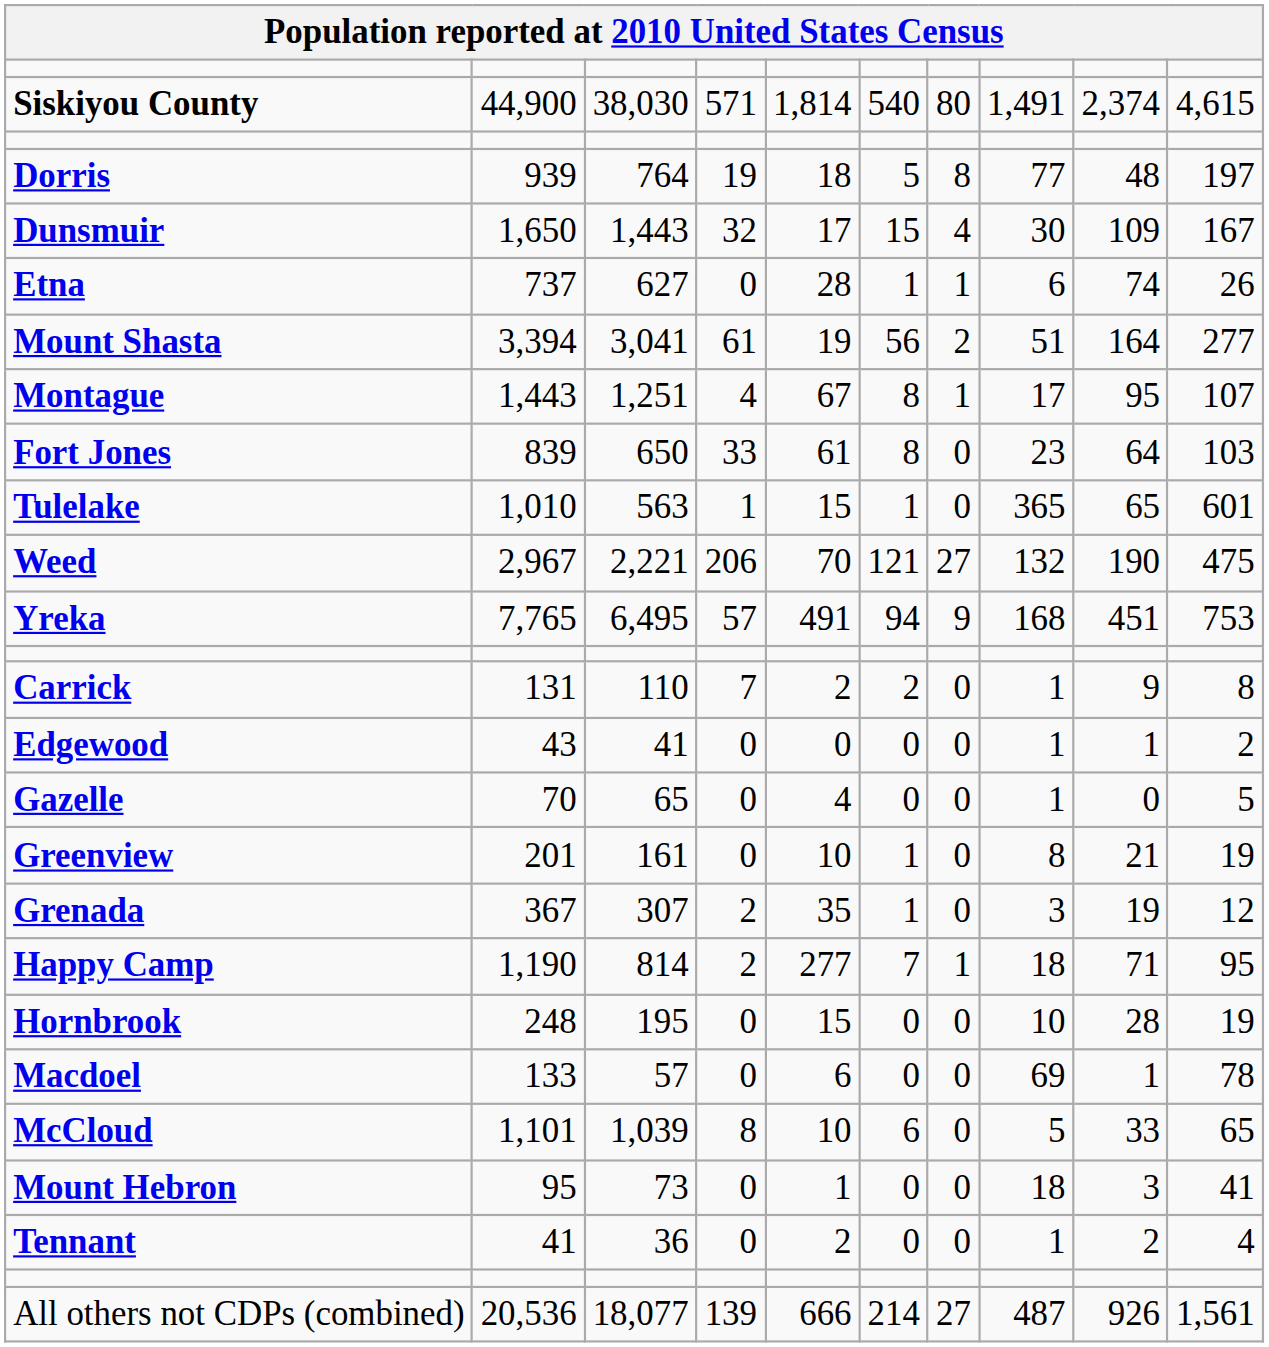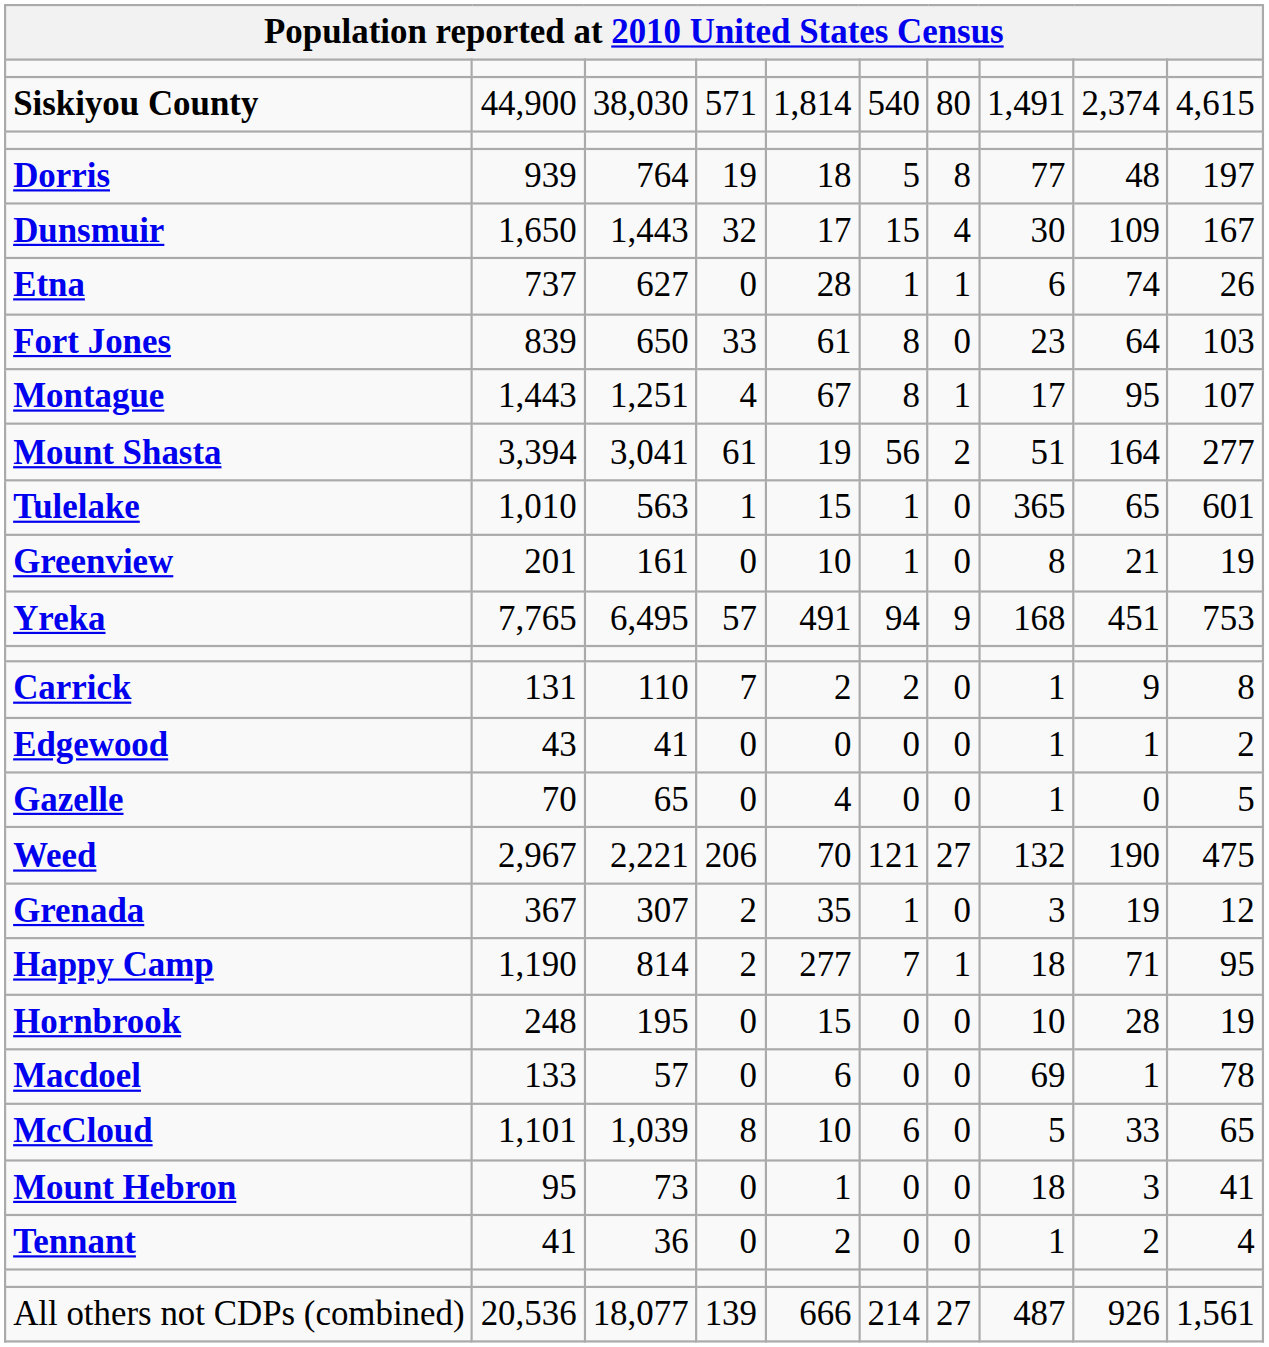rows swapped: Fort Jones <-> Mount Shasta
rows swapped: Weed <-> Greenview
